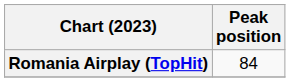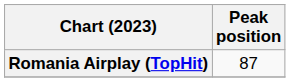Romania Airplay (TopHit) | Peak position: 84 -> 87
